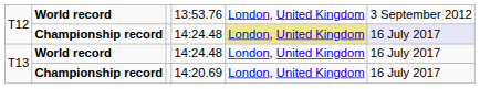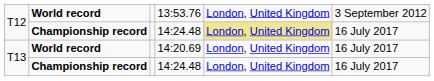T12 / Championship record | column 6: lavender background -> no background
T13 / World record | column 4: 14:24.48 -> 14:20.69
T13 / Championship record | column 4: 14:20.69 -> 14:24.48
